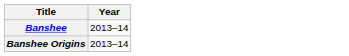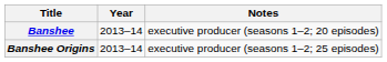+ column: Notes | executive producer (seasons 1–2; 20 episodes) | executive producer (seasons 1–2; 25 episodes)
